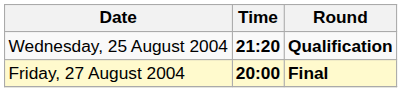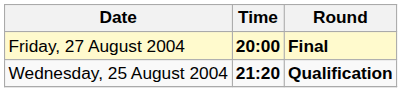rows swapped: Wednesday, 25 August 2004 <-> Friday, 27 August 2004
